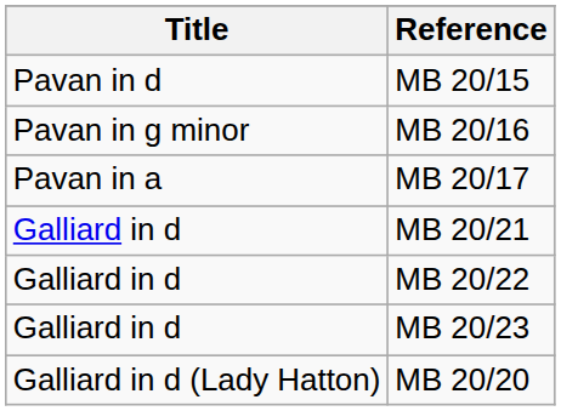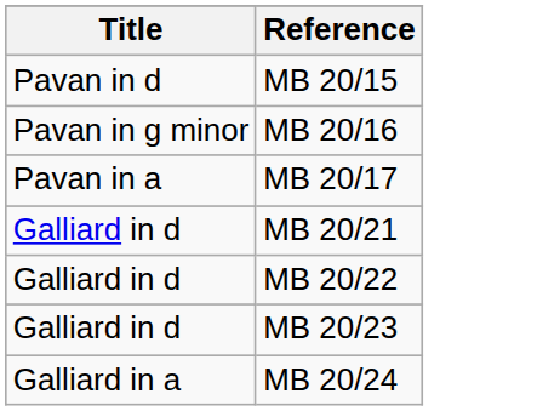- row: Galliard in d (Lady Hatton) | MB 20/20
+ row: Galliard in a | MB 20/24
